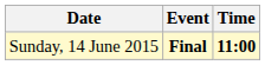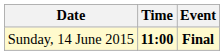columns swapped: Time <-> Event
